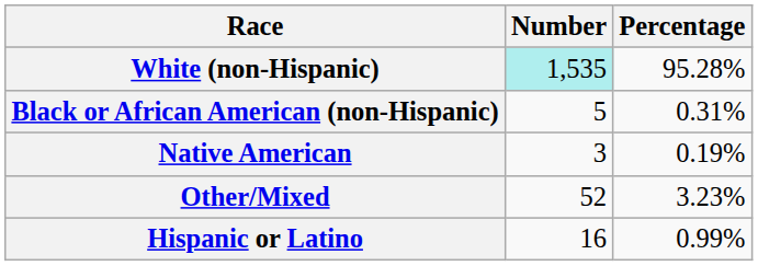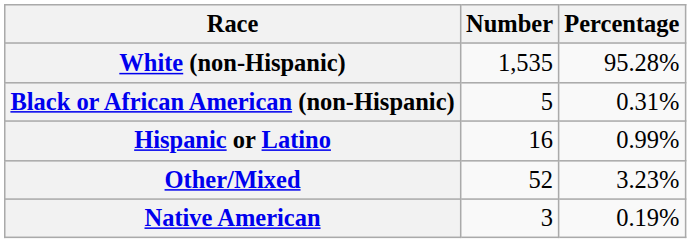White (non-Hispanic) | Number: paleturquoise background -> no background
rows swapped: Native American <-> Hispanic or Latino
